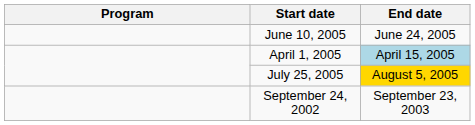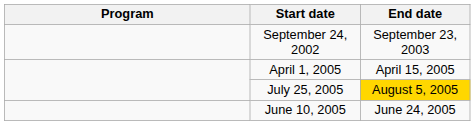rows swapped: September 24, 2002 <-> June 10, 2005
April 1, 2005 | End date: lightblue background -> no background
